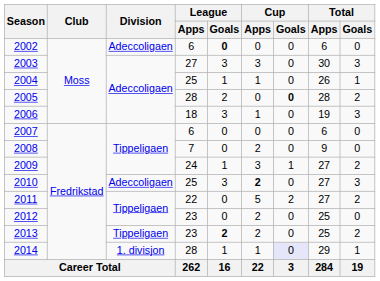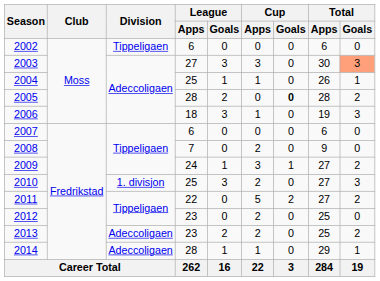2002 | Division: Adeccoligaen -> Tippeligaen
2002 | League / Goals: bold -> normal
2003 | Total / Goals: no background -> lightsalmon background
2010 | Division: Adeccoligaen -> 1. divisjon
2010 | Cup / Apps: bold -> normal
2013 | Division: Tippeligaen -> Adeccoligaen
2013 | League / Goals: bold -> normal
2014 | Division: 1. divisjon -> Adeccoligaen
2014 | Cup / Goals: lavender background -> no background
